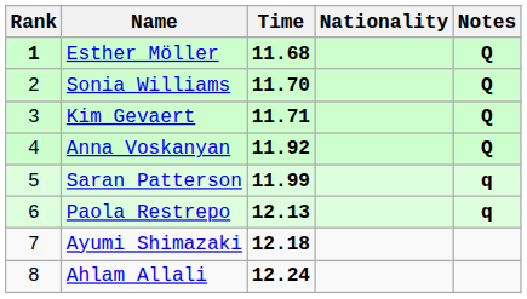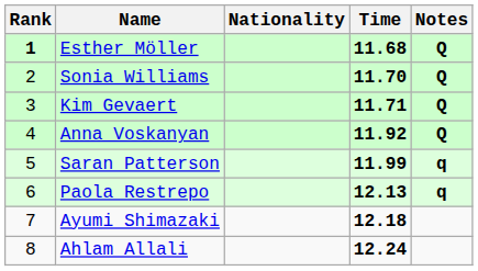columns swapped: Nationality <-> Time
